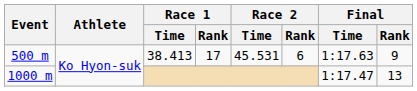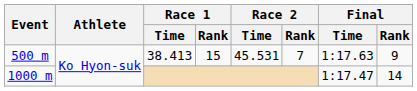500 m | Race 1 / Rank: 17 -> 15
500 m | Race 2 / Rank: 6 -> 7
1000 m | Final / Rank: 13 -> 14
